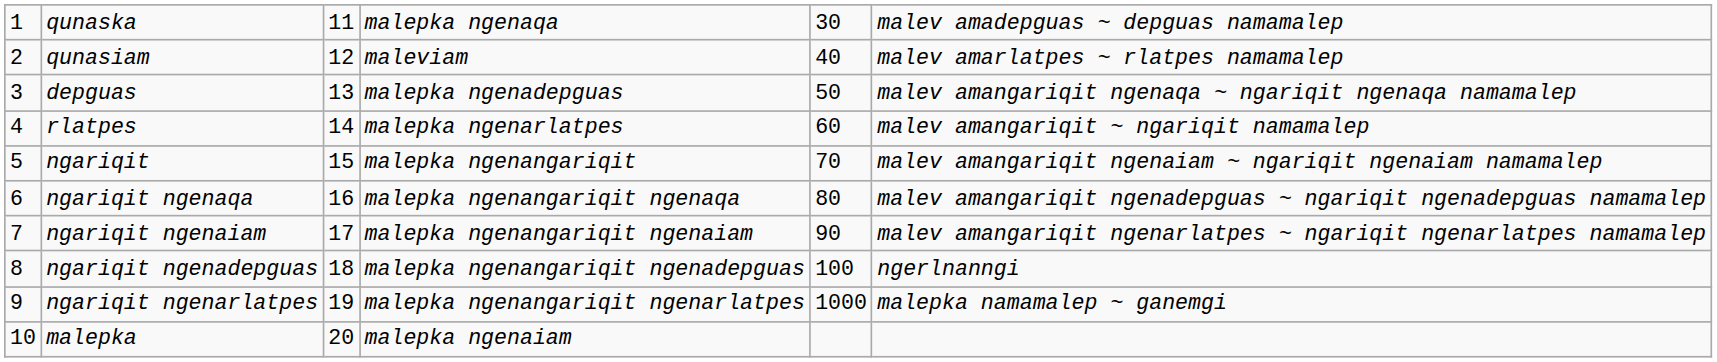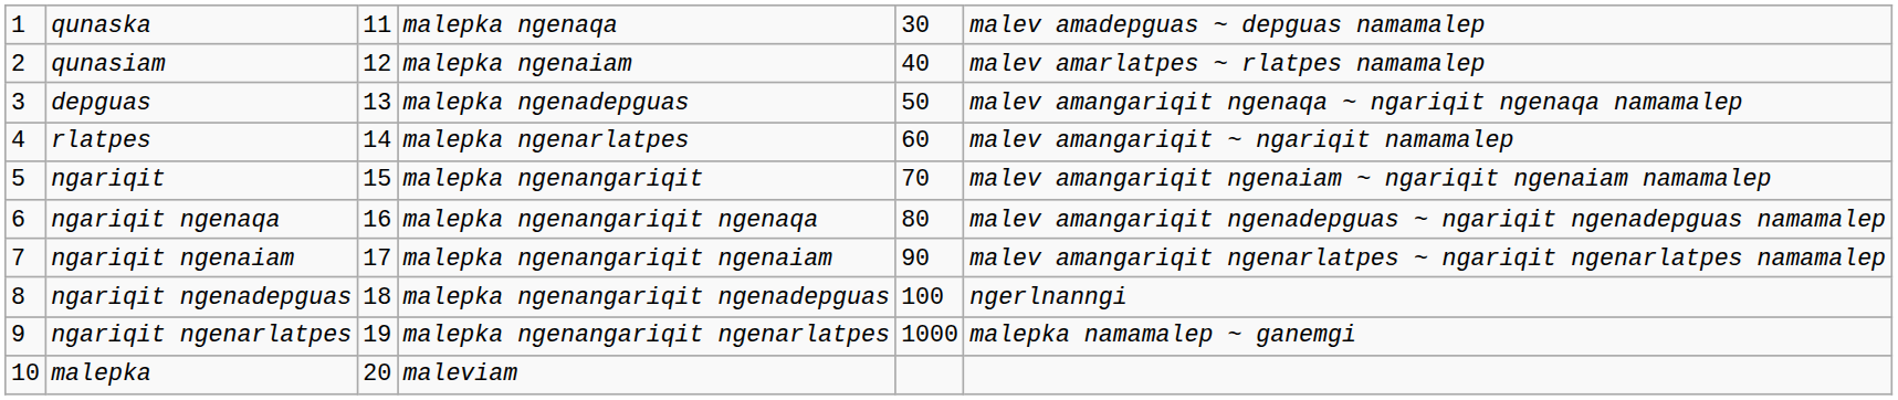qunasiam | column 4: maleviam -> malepka ngenaiam
malepka | column 4: malepka ngenaiam -> maleviam
